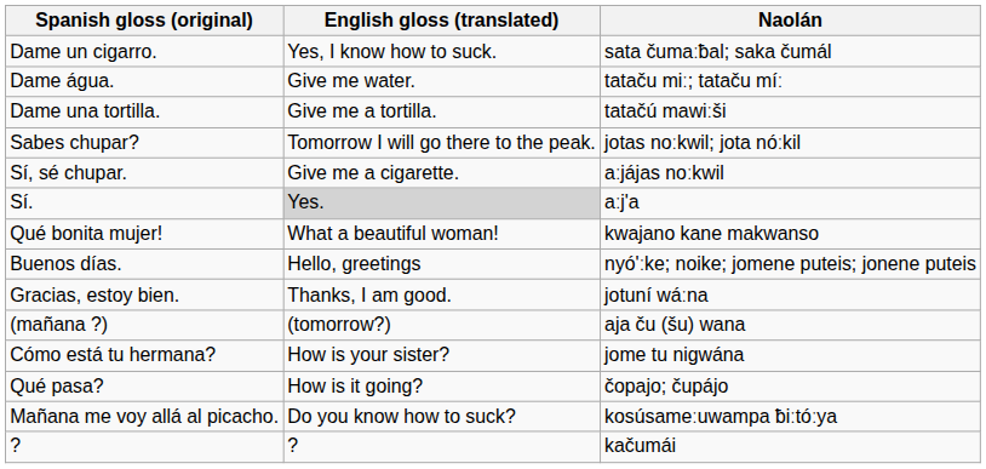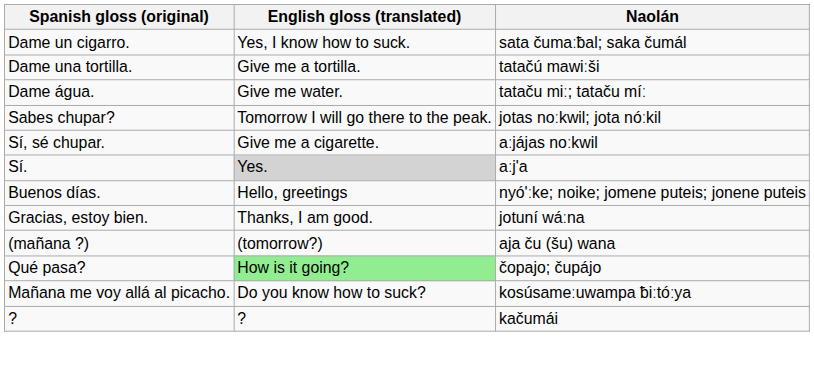rows swapped: Dame una tortilla. <-> Dame água.
- row: Qué bonita mujer! | What a beautiful woman! | kwajano kane makwanso
- row: Cómo está tu hermana? | How is your sister? | jome tu nigwána
Qué pasa? | English gloss (translated): no background -> lightgreen background
